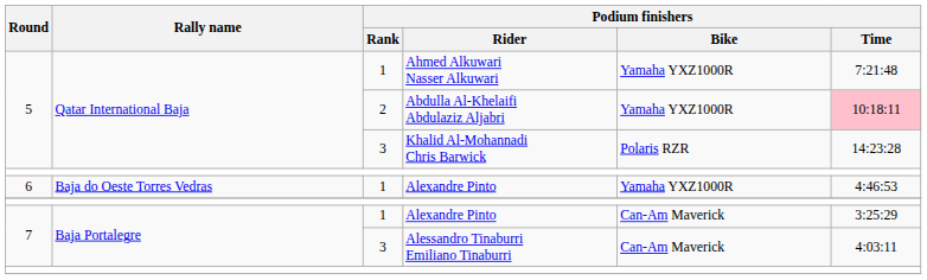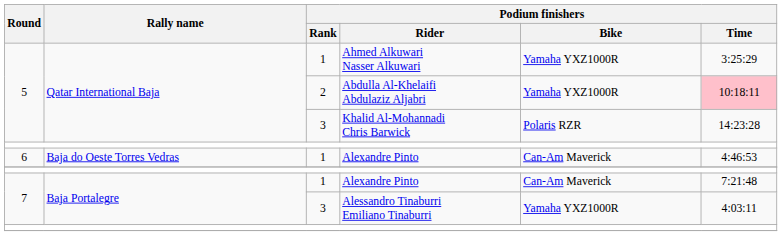Ahmed Alkuwari Nasser Alkuwari | Podium finishers / Time: 7:21:48 -> 3:25:29
6 / Alexandre Pinto | Podium finishers / Bike: Yamaha YXZ1000R -> Can-Am Maverick
7 / Alexandre Pinto | Podium finishers / Time: 3:25:29 -> 7:21:48
Alessandro Tinaburri Emiliano Tinaburri | Podium finishers / Bike: Can-Am Maverick -> Yamaha YXZ1000R
